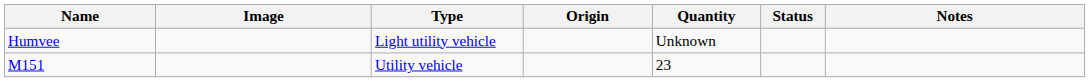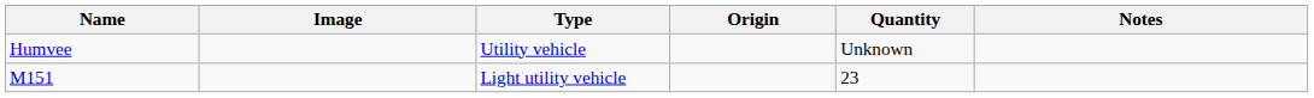- column: Status
Humvee | Type: Light utility vehicle -> Utility vehicle
M151 | Type: Utility vehicle -> Light utility vehicle
